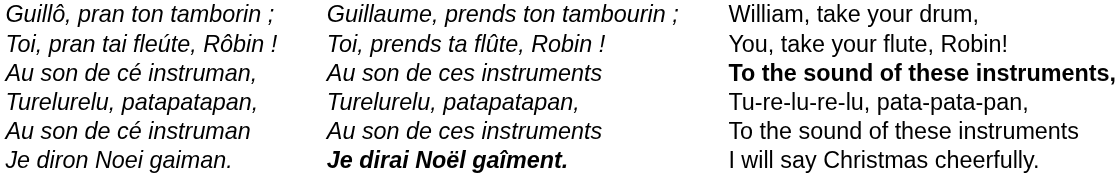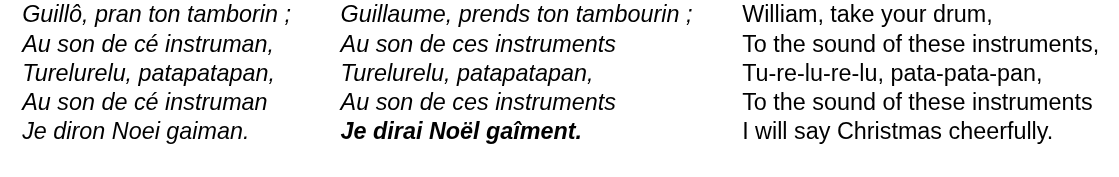- row: Toi, pran tai fleúte, Rôbin ! | Toi, prends ta flûte, Robin ! | You, take your flute, Robin!
Au son de cé instruman, | column 3: bold -> normal
